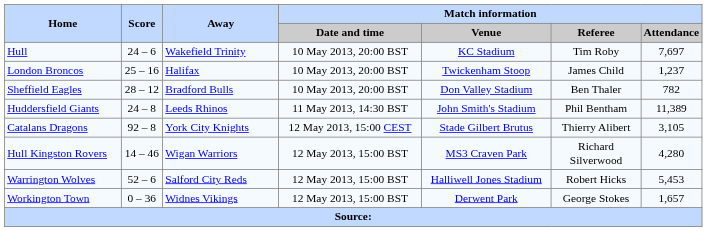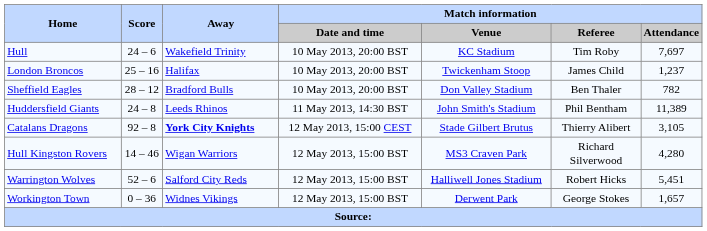Catalans Dragons | Away: normal -> bold
Warrington Wolves | Match information / Attendance: 5,453 -> 5,451
